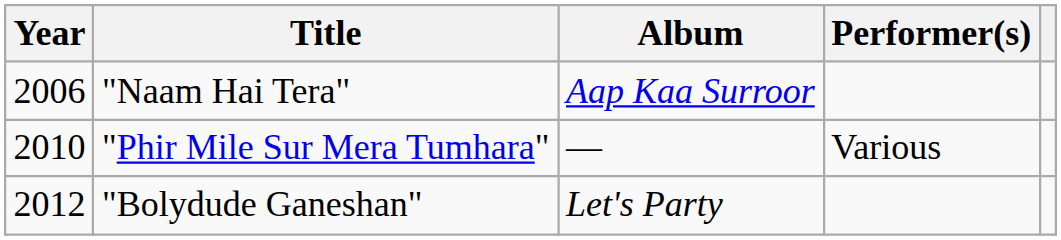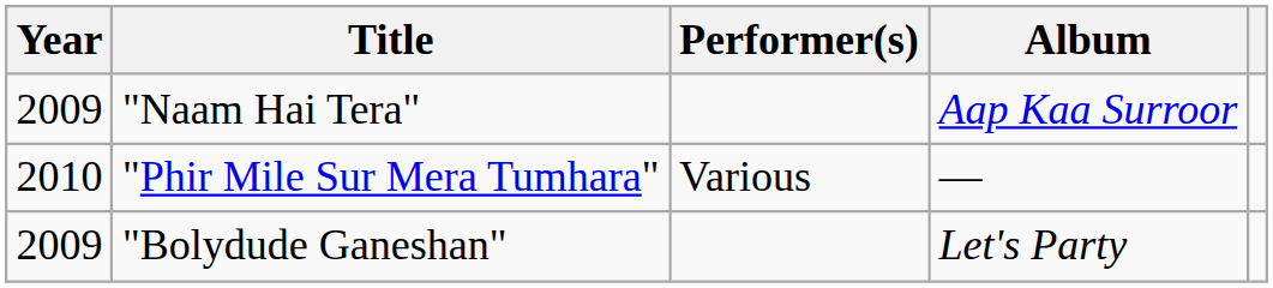columns swapped: Performer(s) <-> Album
"Naam Hai Tera" | Year: 2006 -> 2009
"Bolydude Ganeshan" | Year: 2012 -> 2009
